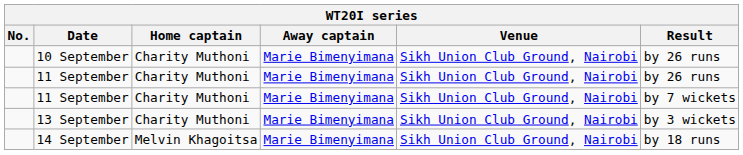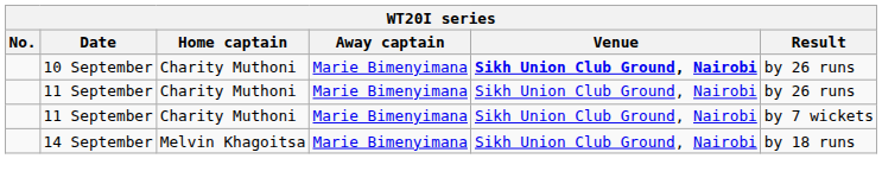10 September | Venue: normal -> bold
- row: 13 September | Charity Muthoni | Marie Bimenyimana | Sikh Union Club Ground, Nairobi | by 3 wickets
